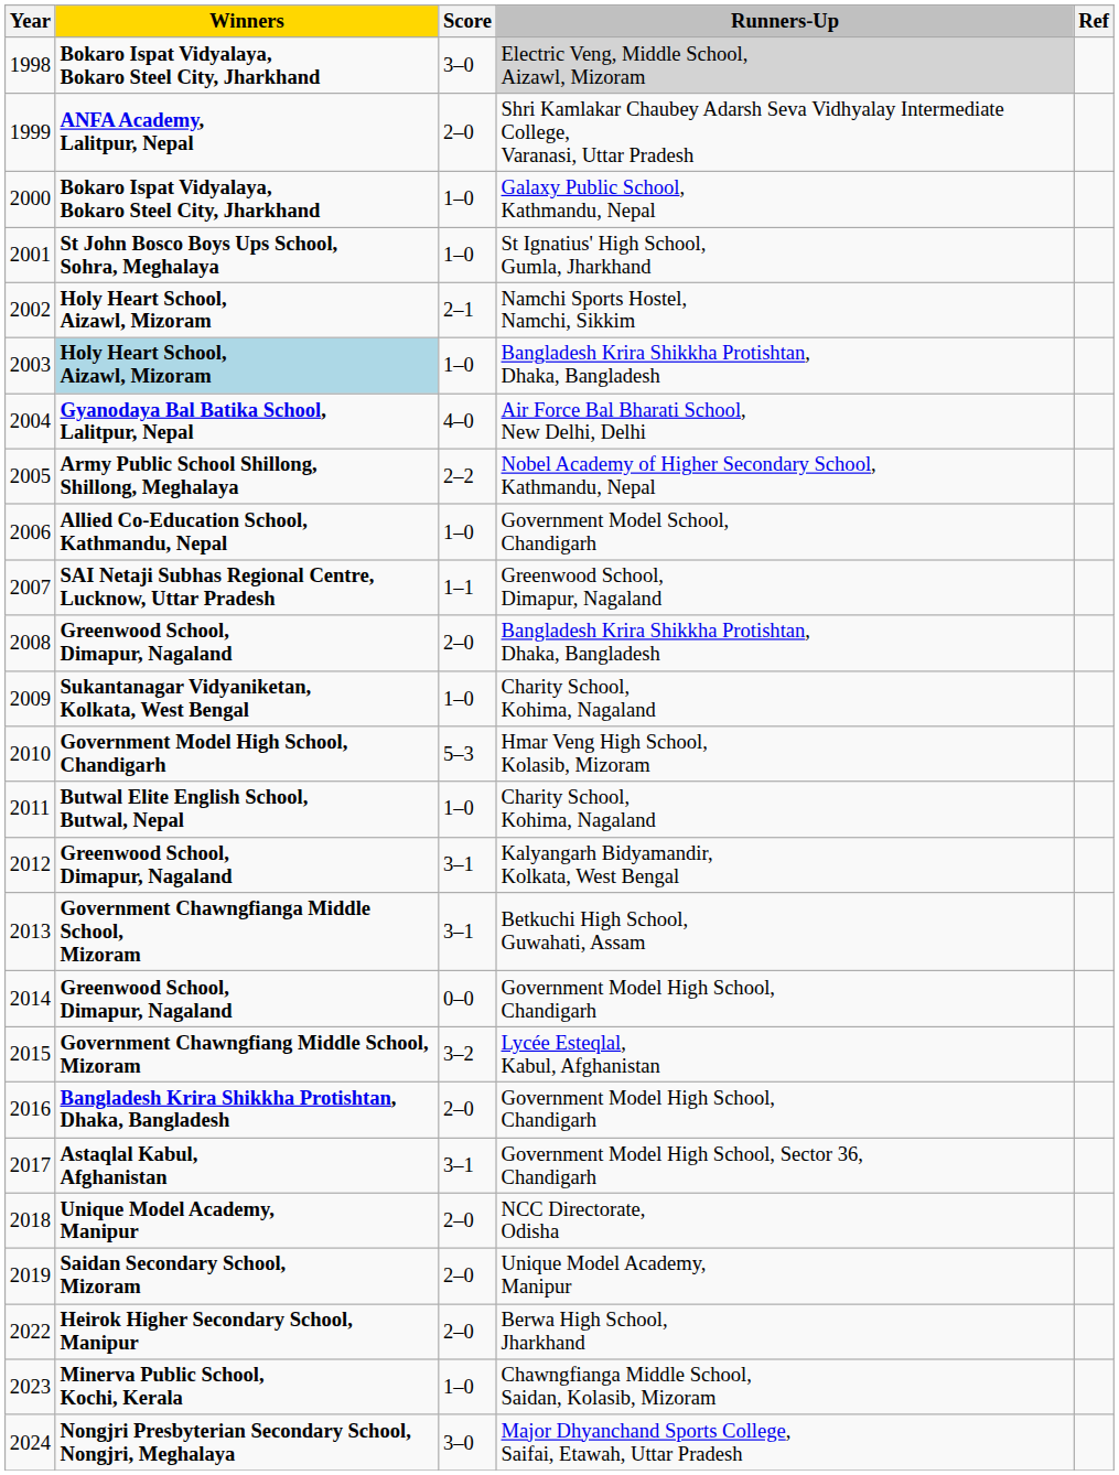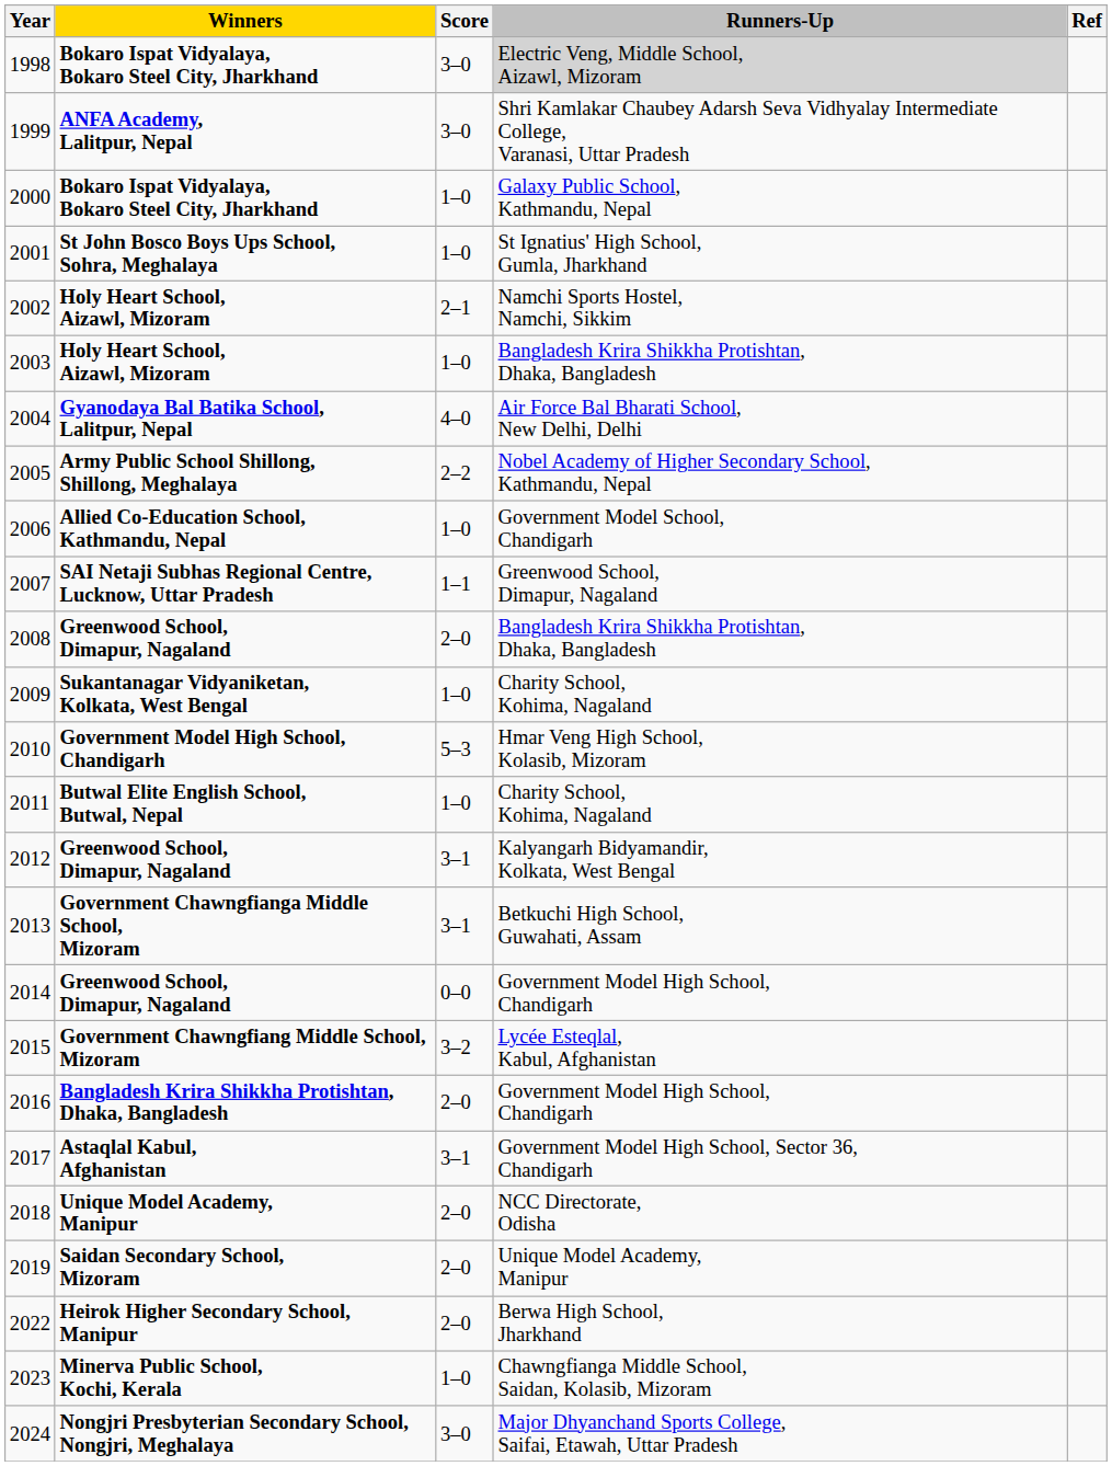1999 | Score: 2–0 -> 3–0
2003 | Winners: lightblue background -> no background
